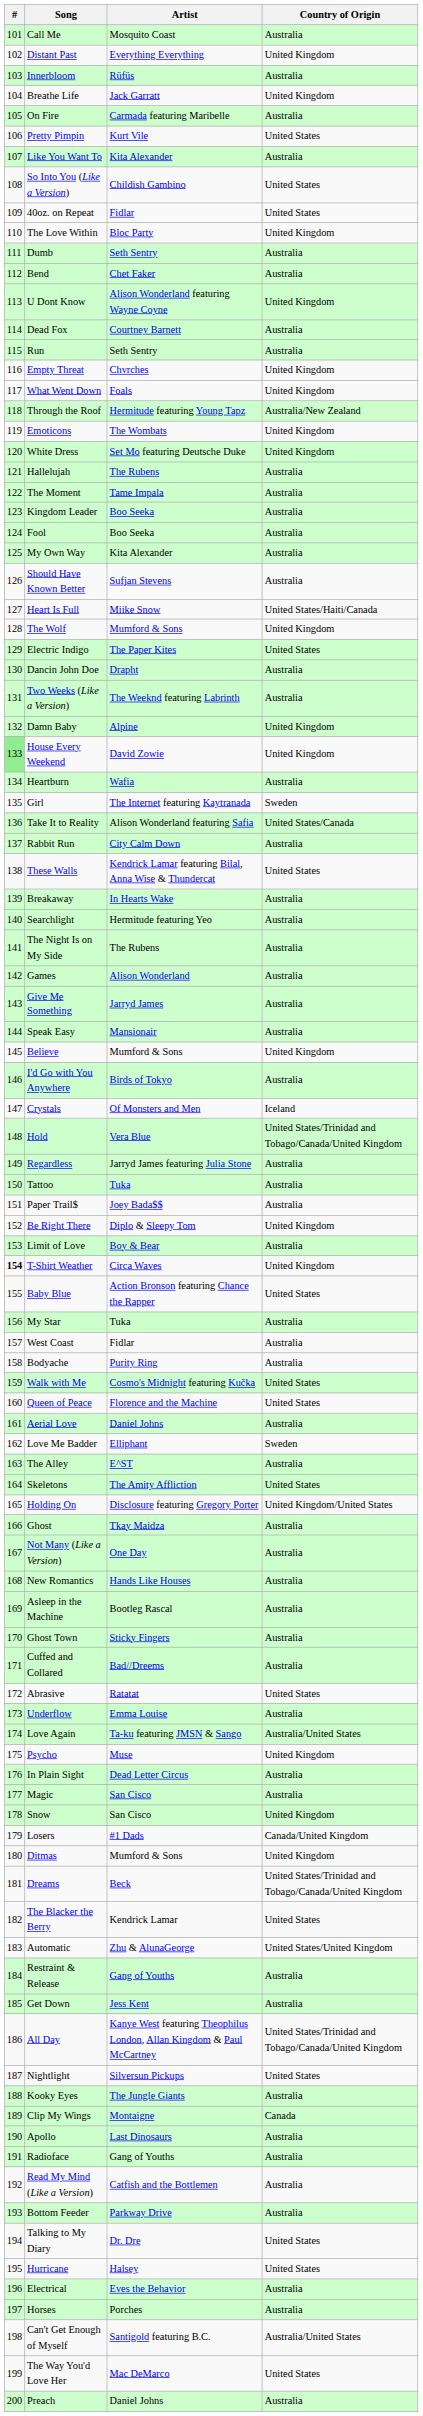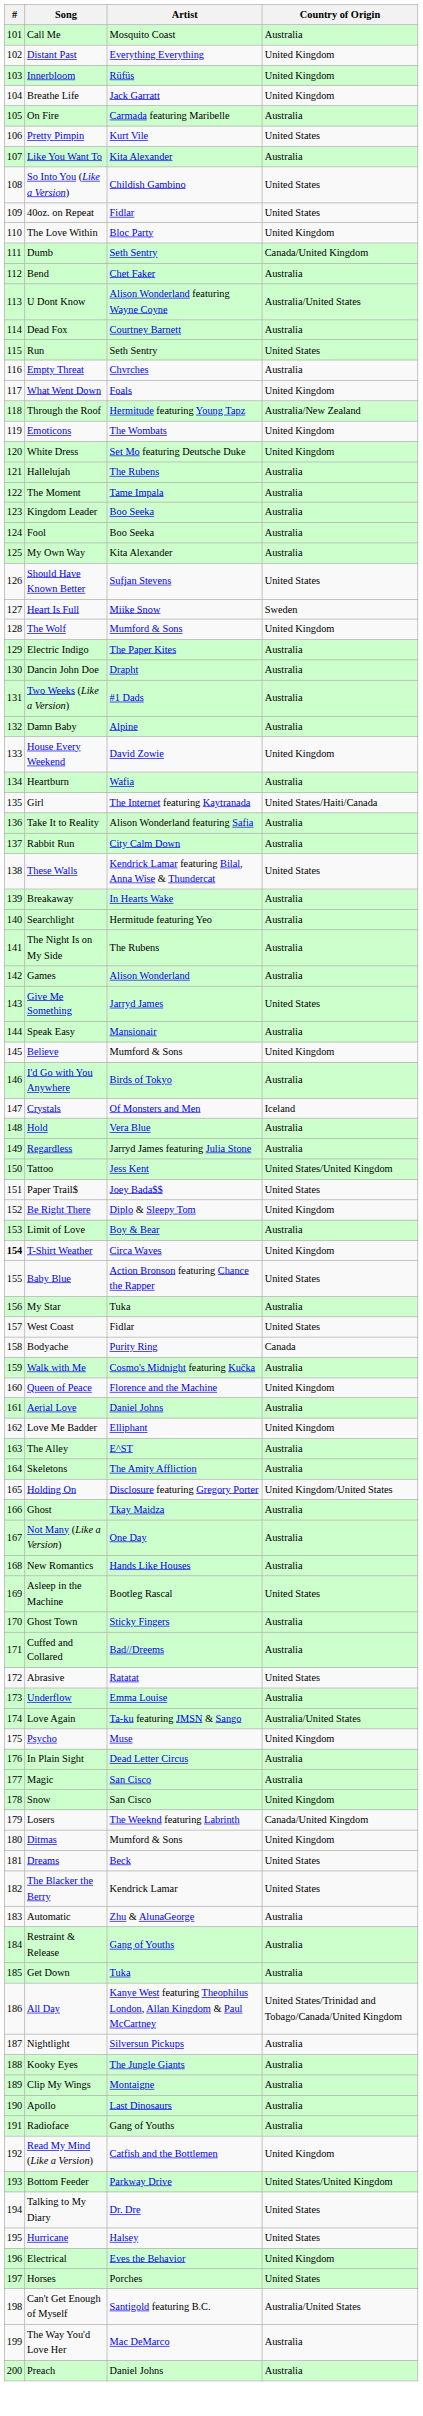Innerbloom | Country of Origin: Australia -> United Kingdom
Dumb | Country of Origin: Australia -> Canada/United Kingdom
U Dont Know | Country of Origin: United Kingdom -> Australia/United States
Run | Country of Origin: Australia -> United States
Empty Threat | Country of Origin: United Kingdom -> Australia
Should Have Known Better | Country of Origin: Australia -> United States
Heart Is Full | Country of Origin: United States/Haiti/Canada -> Sweden
Electric Indigo | Country of Origin: United States -> Australia
Two Weeks (Like a Version) | Artist: The Weeknd featuring Labrinth -> #1 Dads
Damn Baby | Country of Origin: United Kingdom -> Australia
House Every Weekend | #: lightgreen background -> no background
Girl | Country of Origin: Sweden -> United States/Haiti/Canada
Take It to Reality | Country of Origin: United States/Canada -> Australia
Give Me Something | Country of Origin: Australia -> United States
Hold | Country of Origin: United States/Trinidad and Tobago/Canada/United Kingdom -> Australia
Tattoo | Artist: Tuka -> Jess Kent
Tattoo | Country of Origin: Australia -> United States/United Kingdom
Paper Trail$ | Country of Origin: Australia -> United States
West Coast | Country of Origin: Australia -> United States
Bodyache | Country of Origin: Australia -> Canada
Walk with Me | Country of Origin: United States -> Australia
Queen of Peace | Country of Origin: United States -> United Kingdom
Love Me Badder | Country of Origin: Sweden -> United Kingdom
Skeletons | Country of Origin: United States -> Australia
Asleep in the Machine | Country of Origin: Australia -> United States
Losers | Artist: #1 Dads -> The Weeknd featuring Labrinth
Dreams | Country of Origin: United States/Trinidad and Tobago/Canada/United Kingdom -> United States
Automatic | Country of Origin: United States/United Kingdom -> Australia
Get Down | Artist: Jess Kent -> Tuka
Nightlight | Country of Origin: United States -> Australia
Clip My Wings | Country of Origin: Canada -> Australia
Read My Mind (Like a Version) | Country of Origin: Australia -> United Kingdom
Bottom Feeder | Country of Origin: Australia -> United States/United Kingdom
Electrical | Country of Origin: Australia -> United Kingdom
Horses | Country of Origin: Australia -> United States
The Way You'd Love Her | Country of Origin: United States -> Australia
